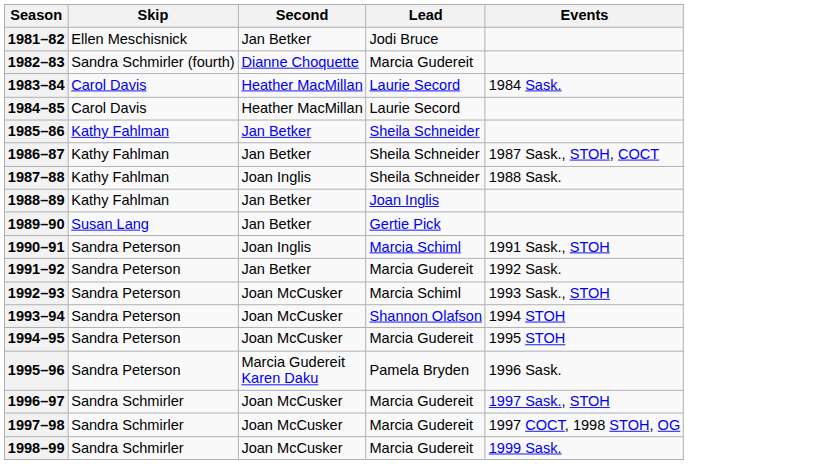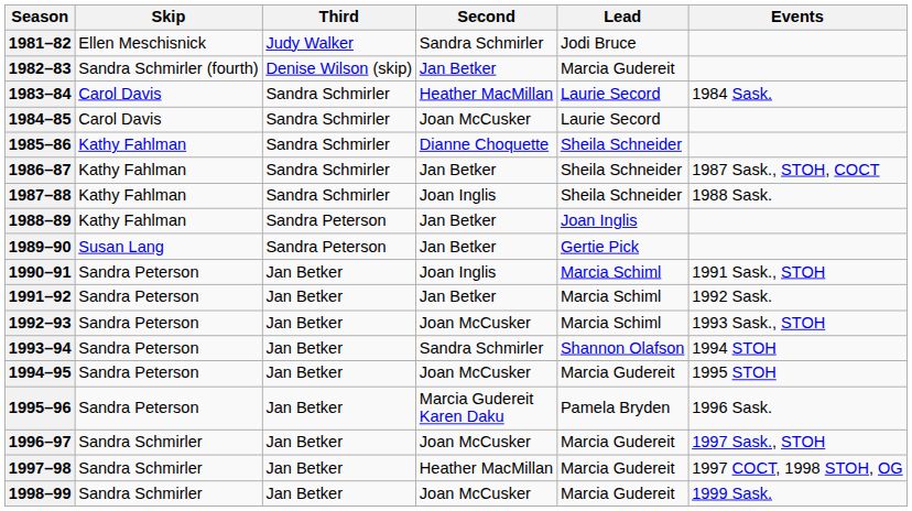+ column: Third | Judy Walker | Denise Wilson (skip) | Sandra Schmirler | Sandra Schmirler | Sandra Schmirler | Sandra Schmirler | Sandra Schmirler | Sandra Peterson | Sandra Peterson | Jan Betker | Jan Betker | Jan Betker | Jan Betker | Jan Betker | Jan Betker | Jan Betker | Jan Betker | Jan Betker
1981–82 | Second: Jan Betker -> Sandra Schmirler
1982–83 | Second: Dianne Choquette -> Jan Betker
1984–85 | Second: Heather MacMillan -> Joan McCusker
1985–86 | Second: Jan Betker -> Dianne Choquette
1991–92 | Lead: Marcia Gudereit -> Marcia Schiml
1993–94 | Second: Joan McCusker -> Sandra Schmirler
1997–98 | Second: Joan McCusker -> Heather MacMillan
